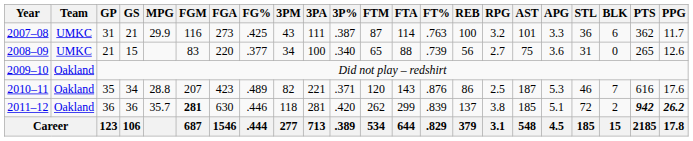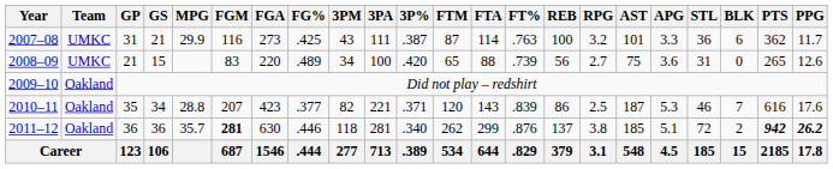2008–09 | FG%: .377 -> .489
2008–09 | 3P%: .340 -> .420
2010–11 | FG%: .489 -> .377
2010–11 | FT%: .876 -> .839
2011–12 | 3P%: .420 -> .340
2011–12 | FT%: .839 -> .876
